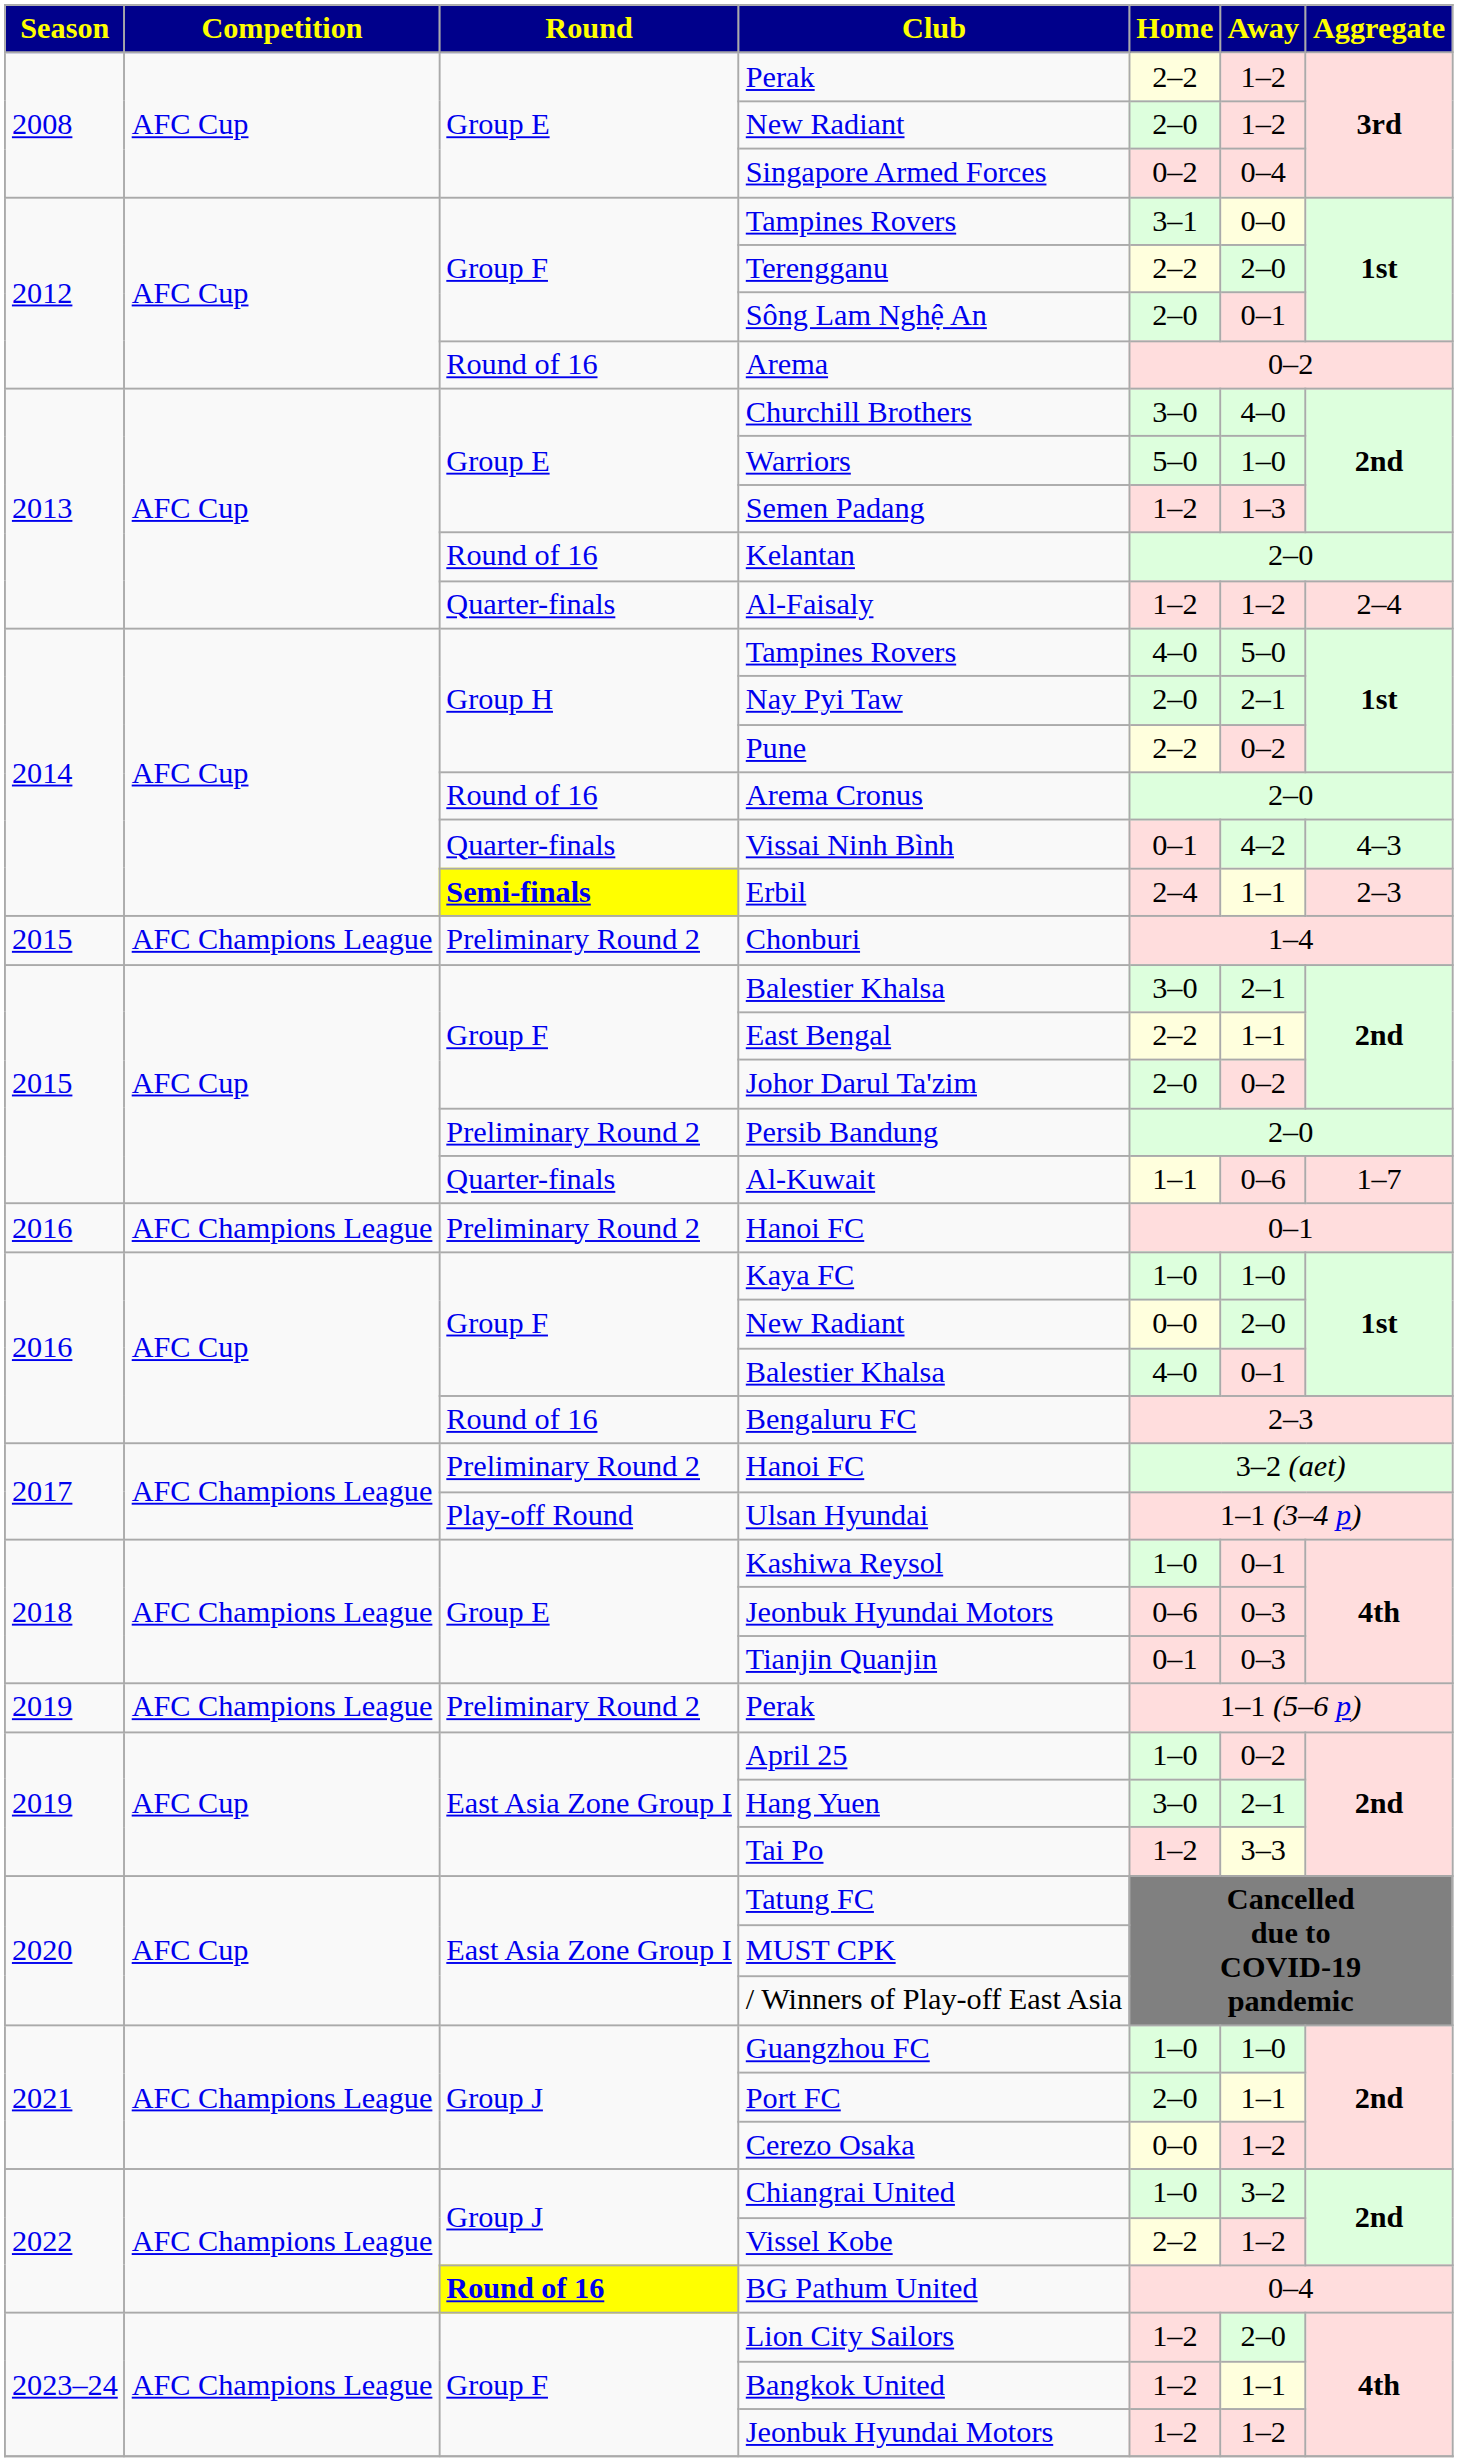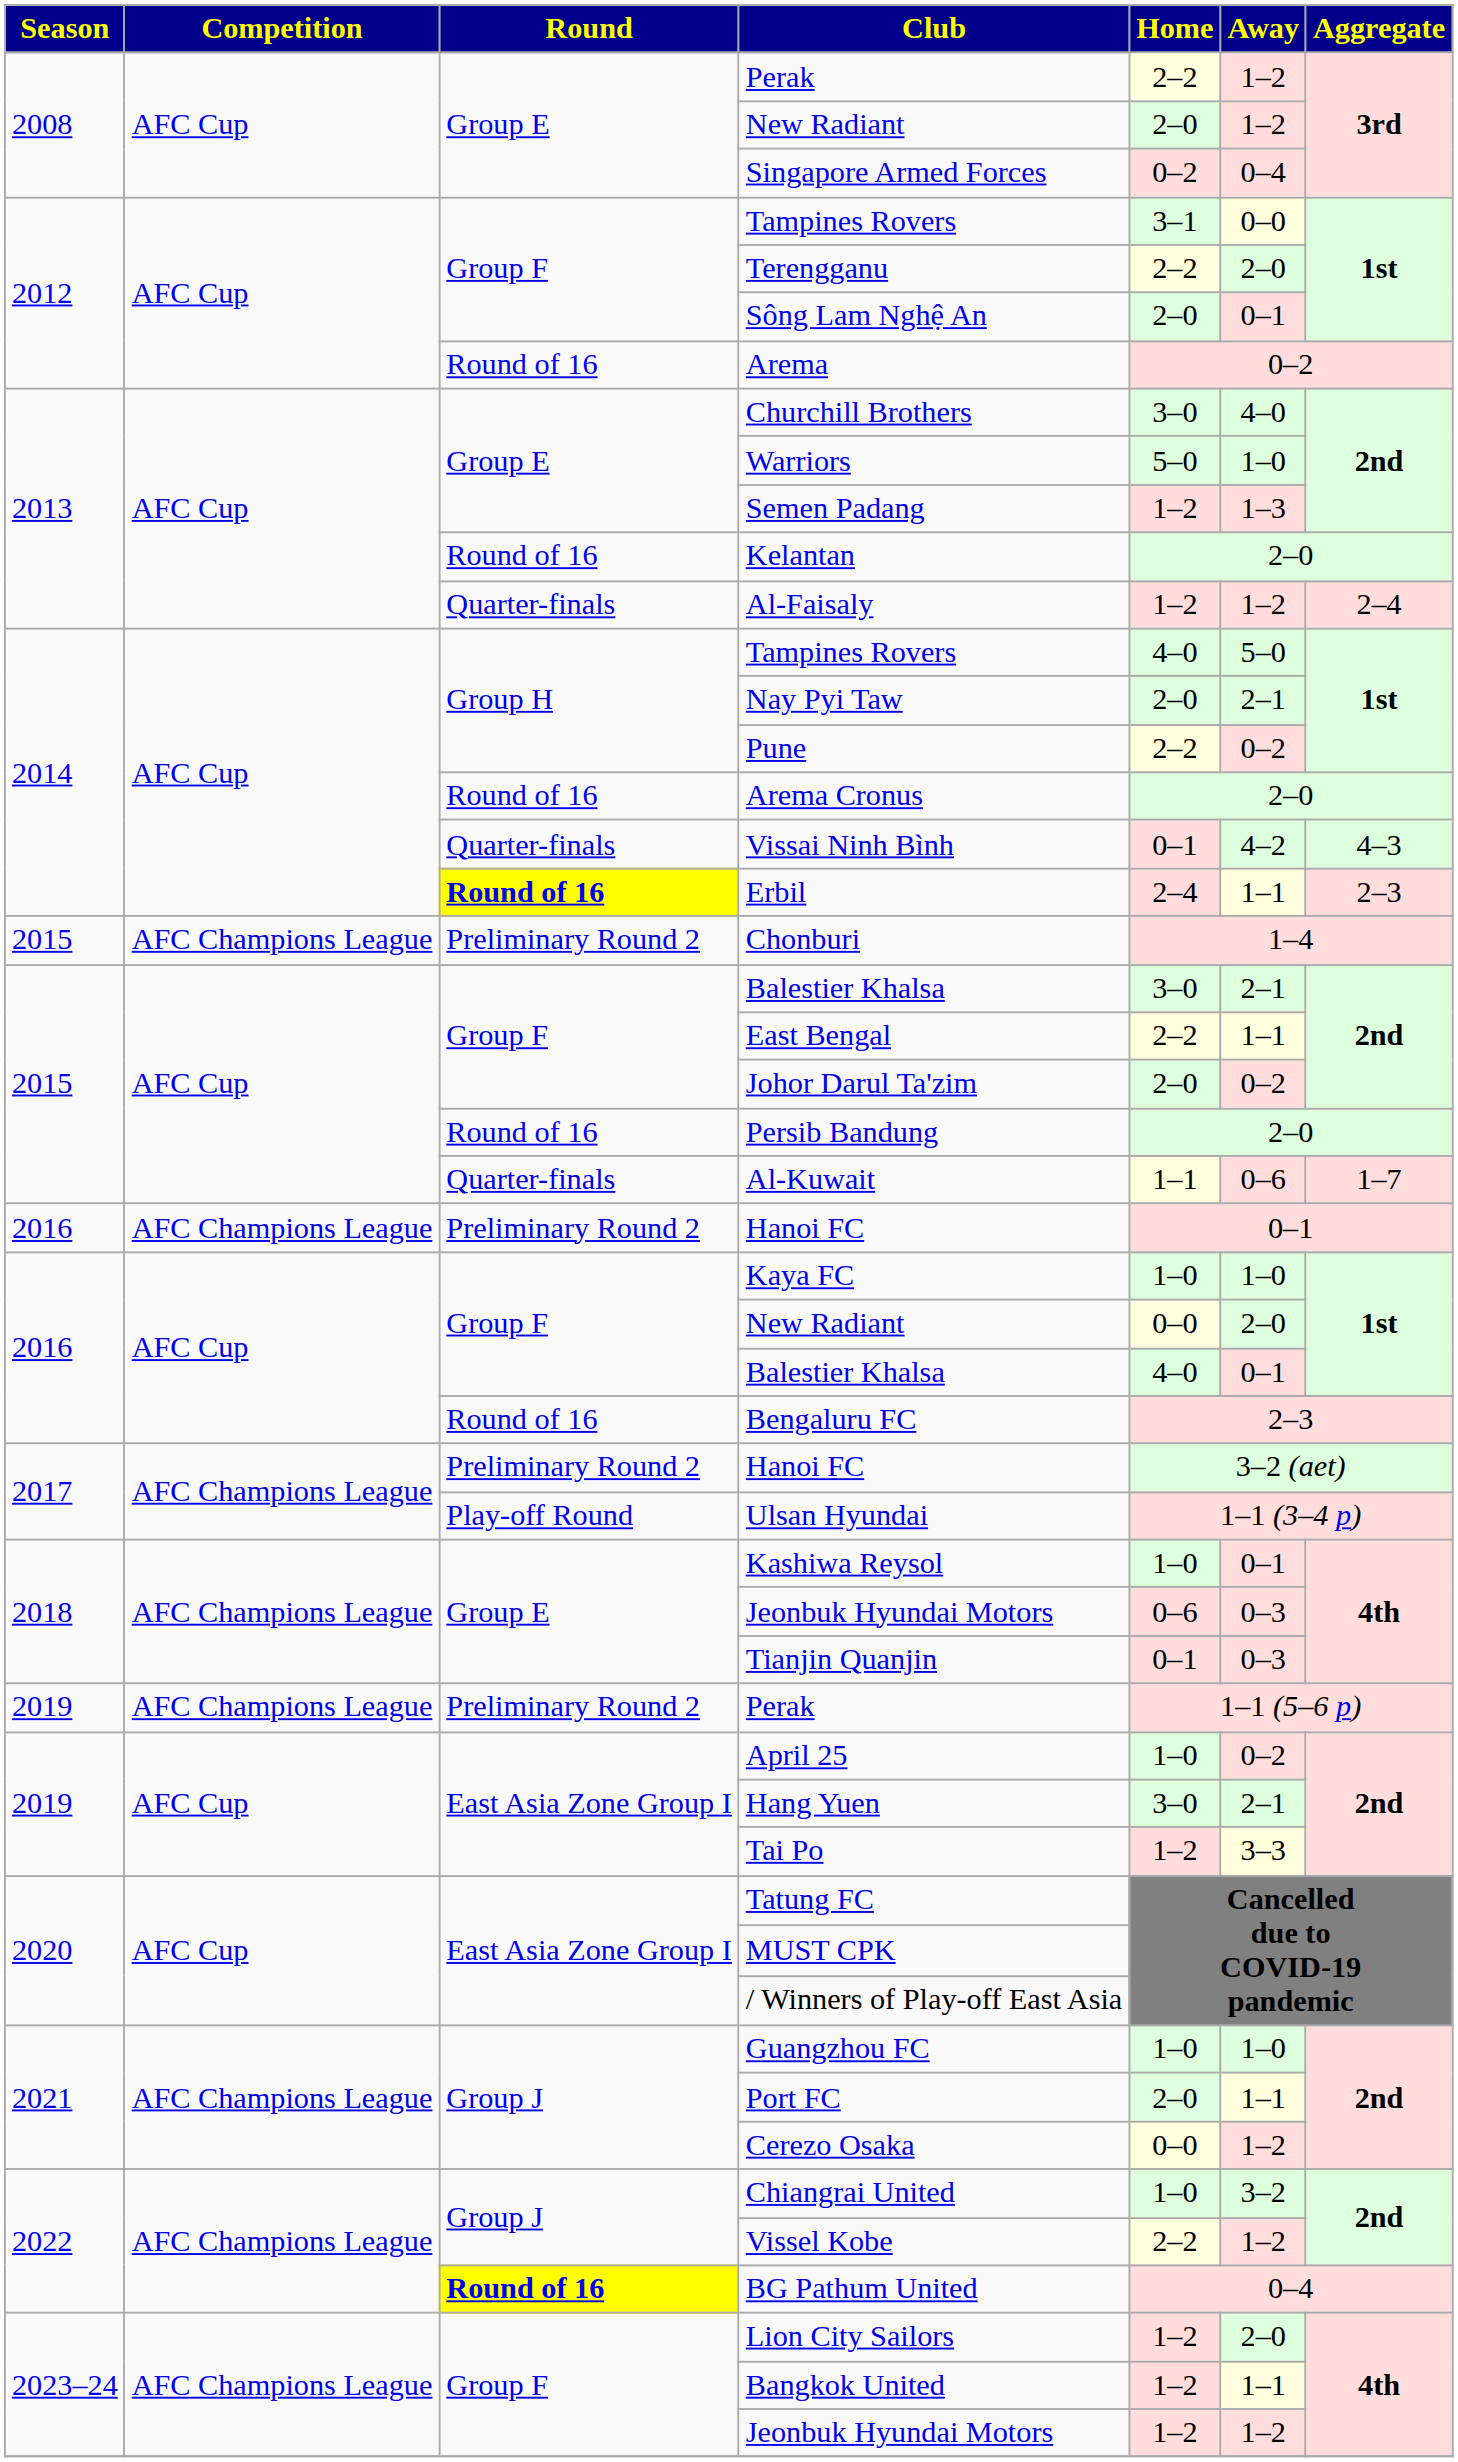Erbil | Round: Semi-finals -> Round of 16
Persib Bandung | Round: Preliminary Round 2 -> Round of 16
